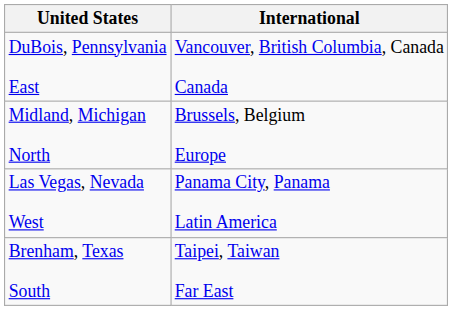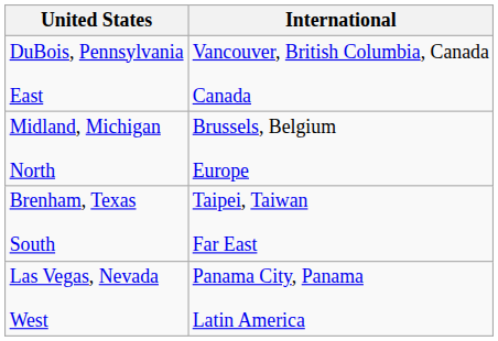rows swapped: Brenham, Texas South <-> Las Vegas, Nevada West
